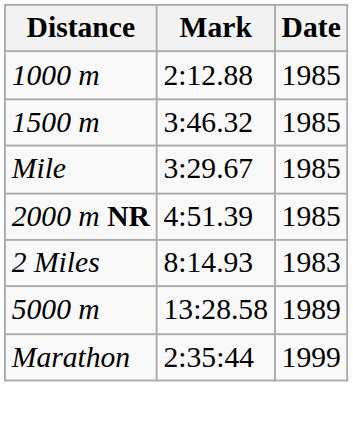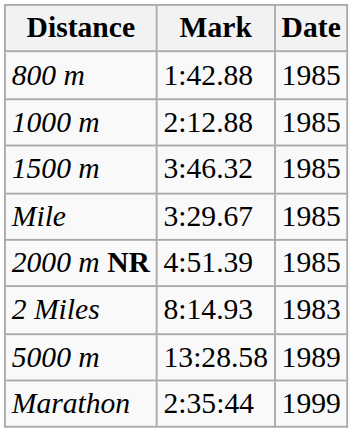+ row: 800 m | 1:42.88 | 1985
